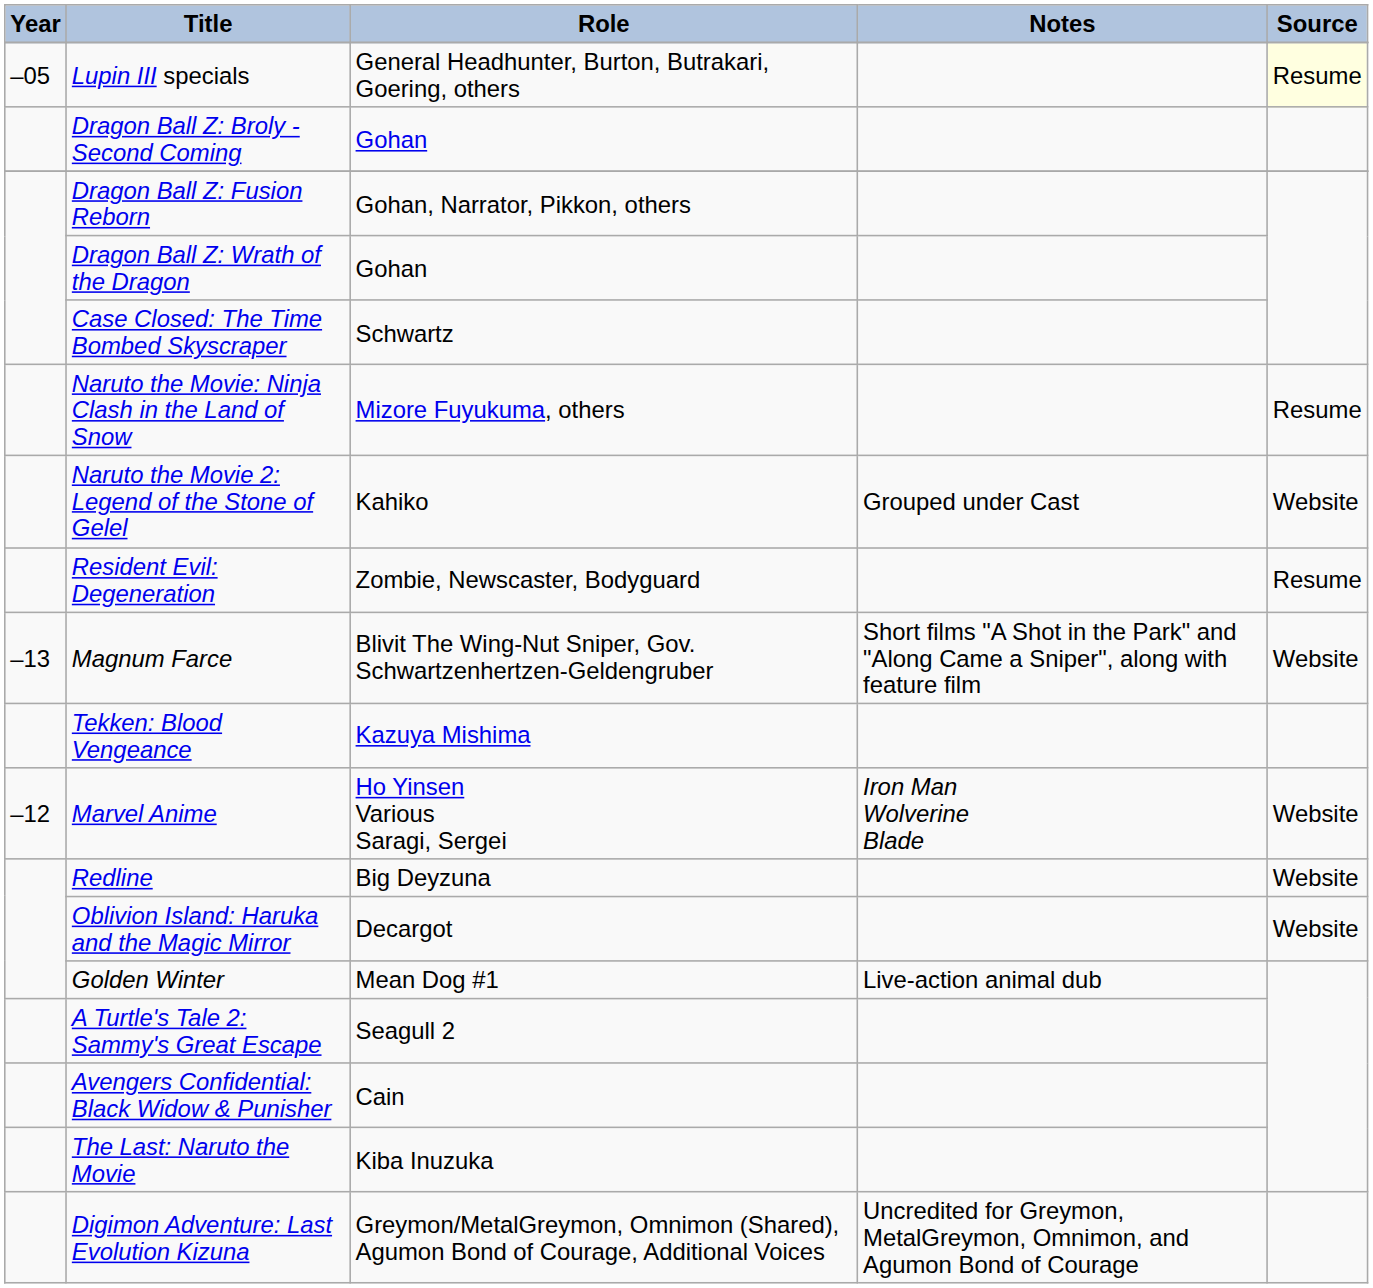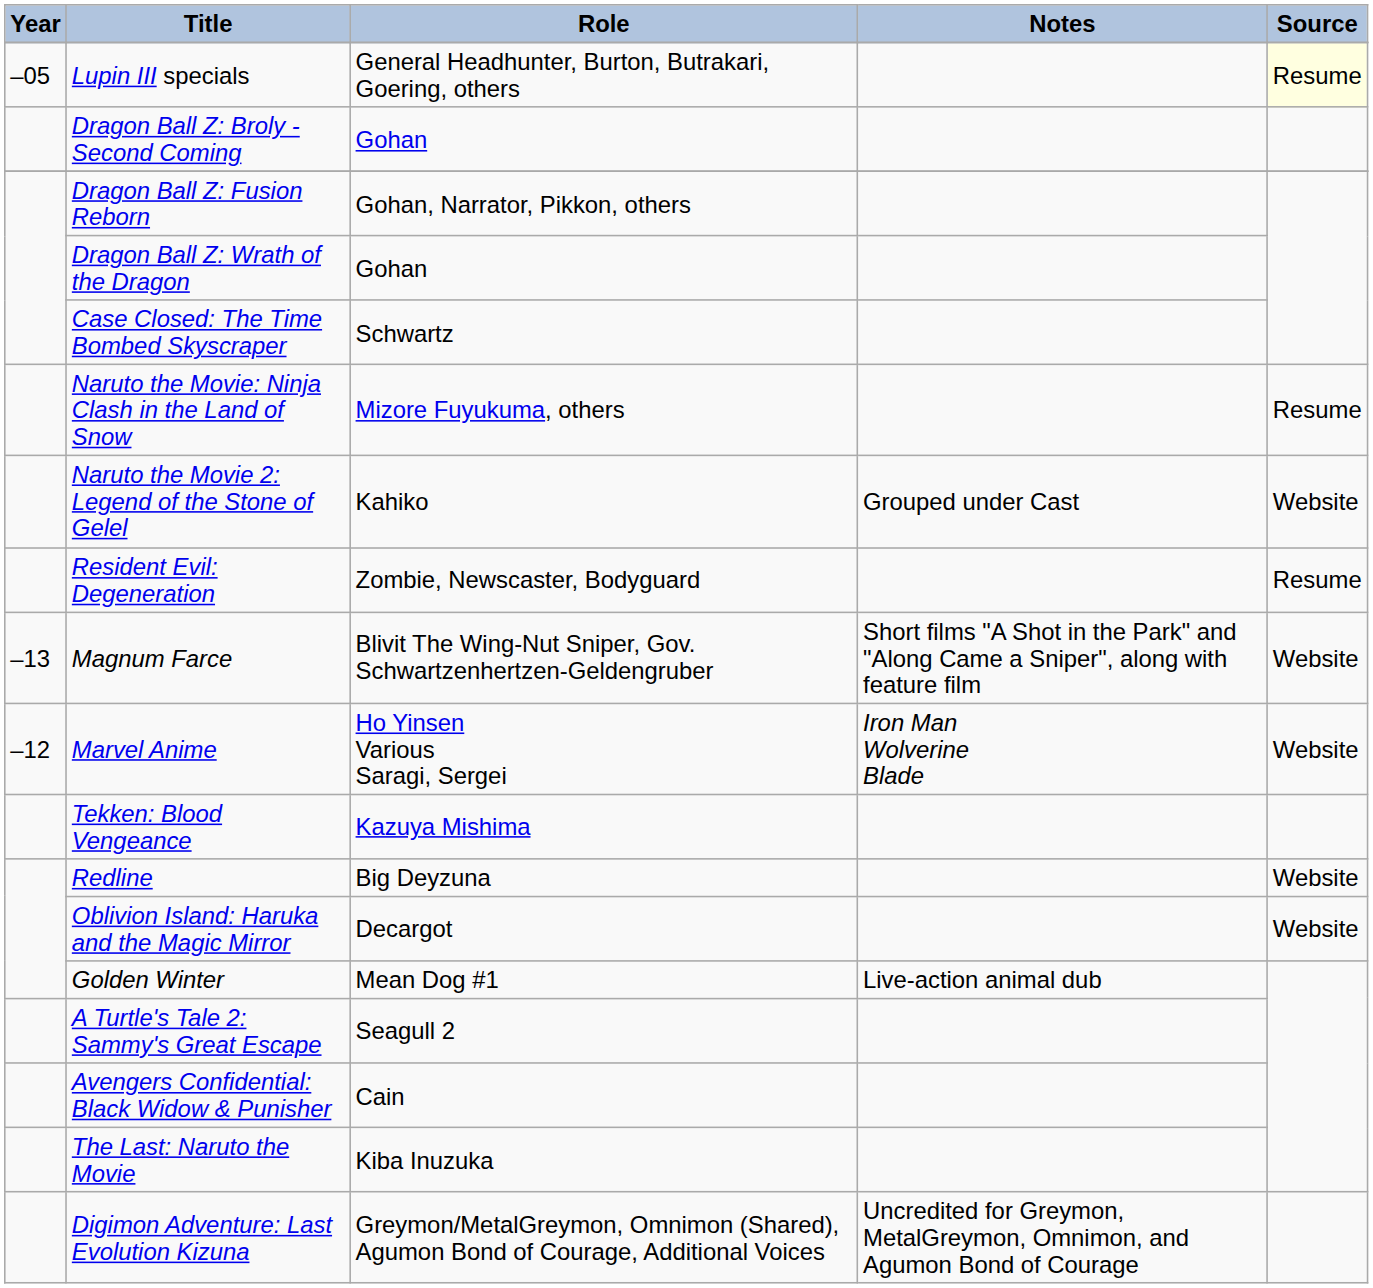rows swapped: Tekken: Blood Vengeance <-> Marvel Anime
